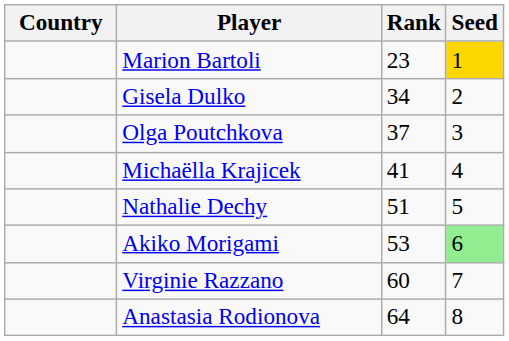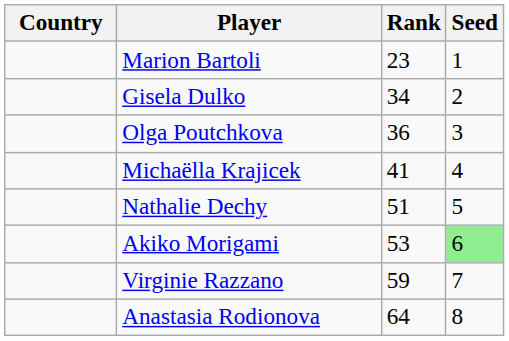Marion Bartoli | Seed: gold background -> no background
Olga Poutchkova | Rank: 37 -> 36
Virginie Razzano | Rank: 60 -> 59
